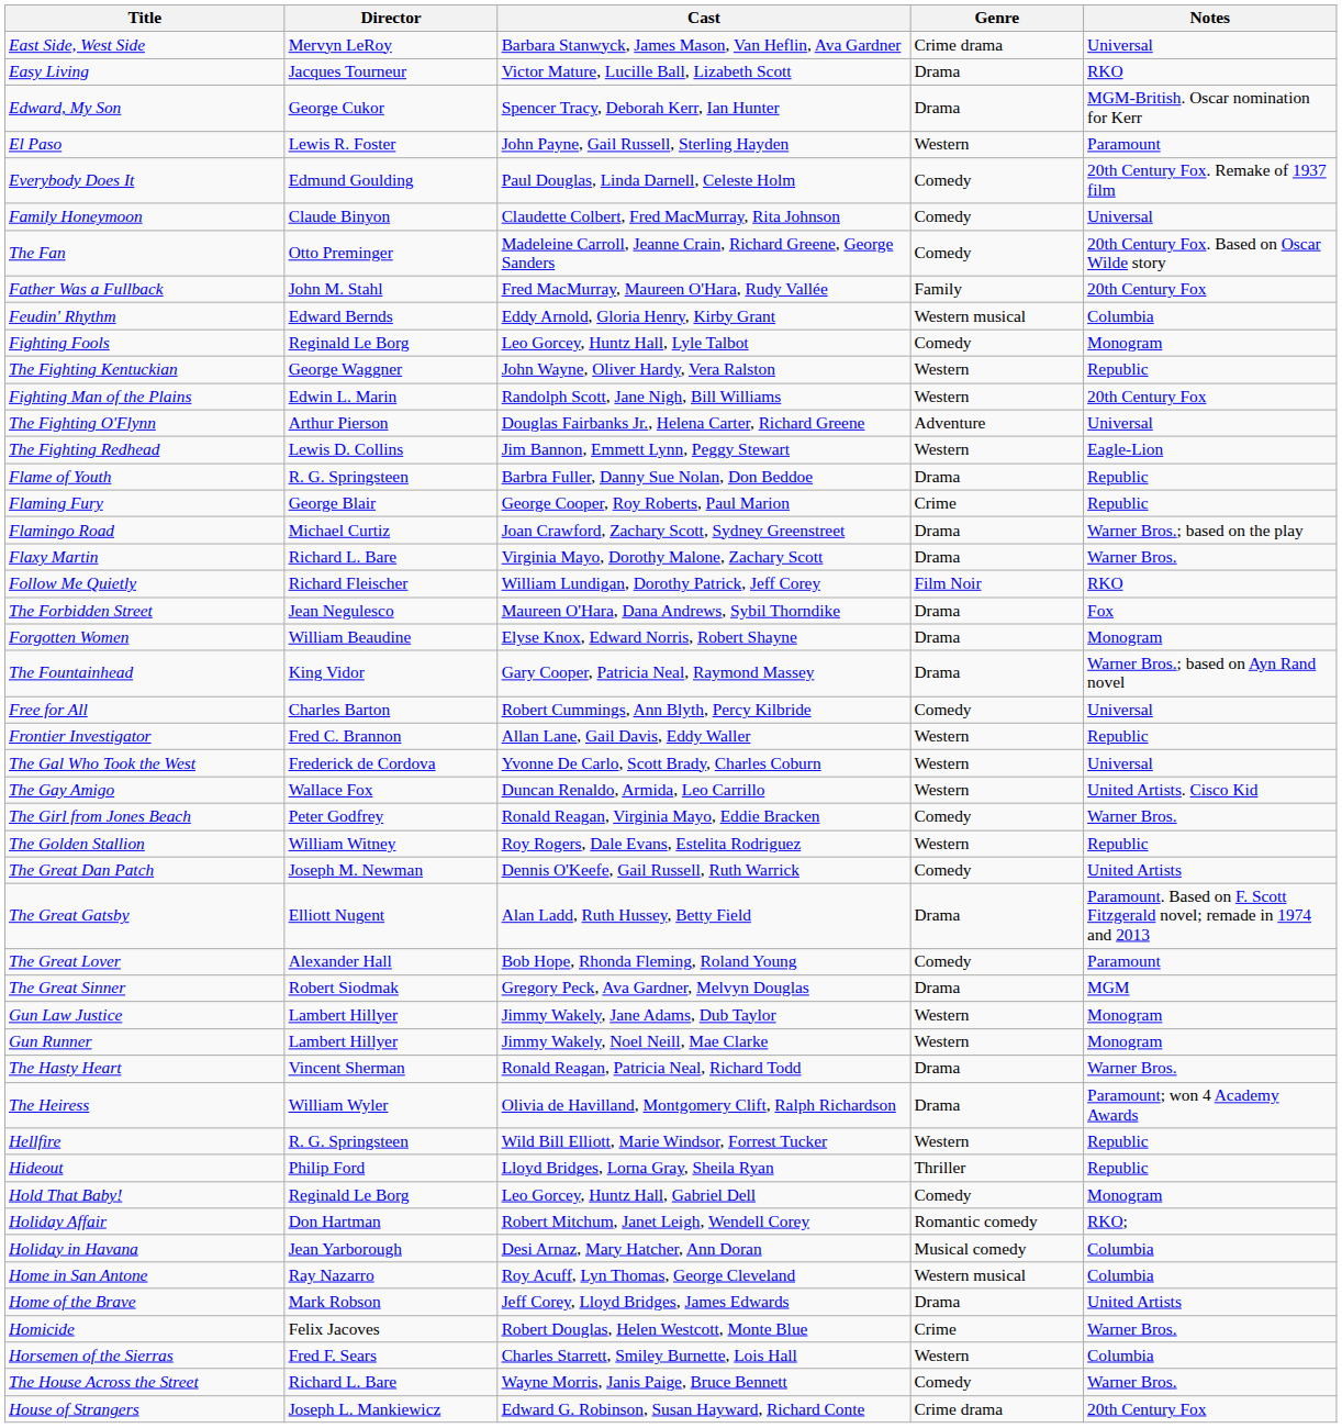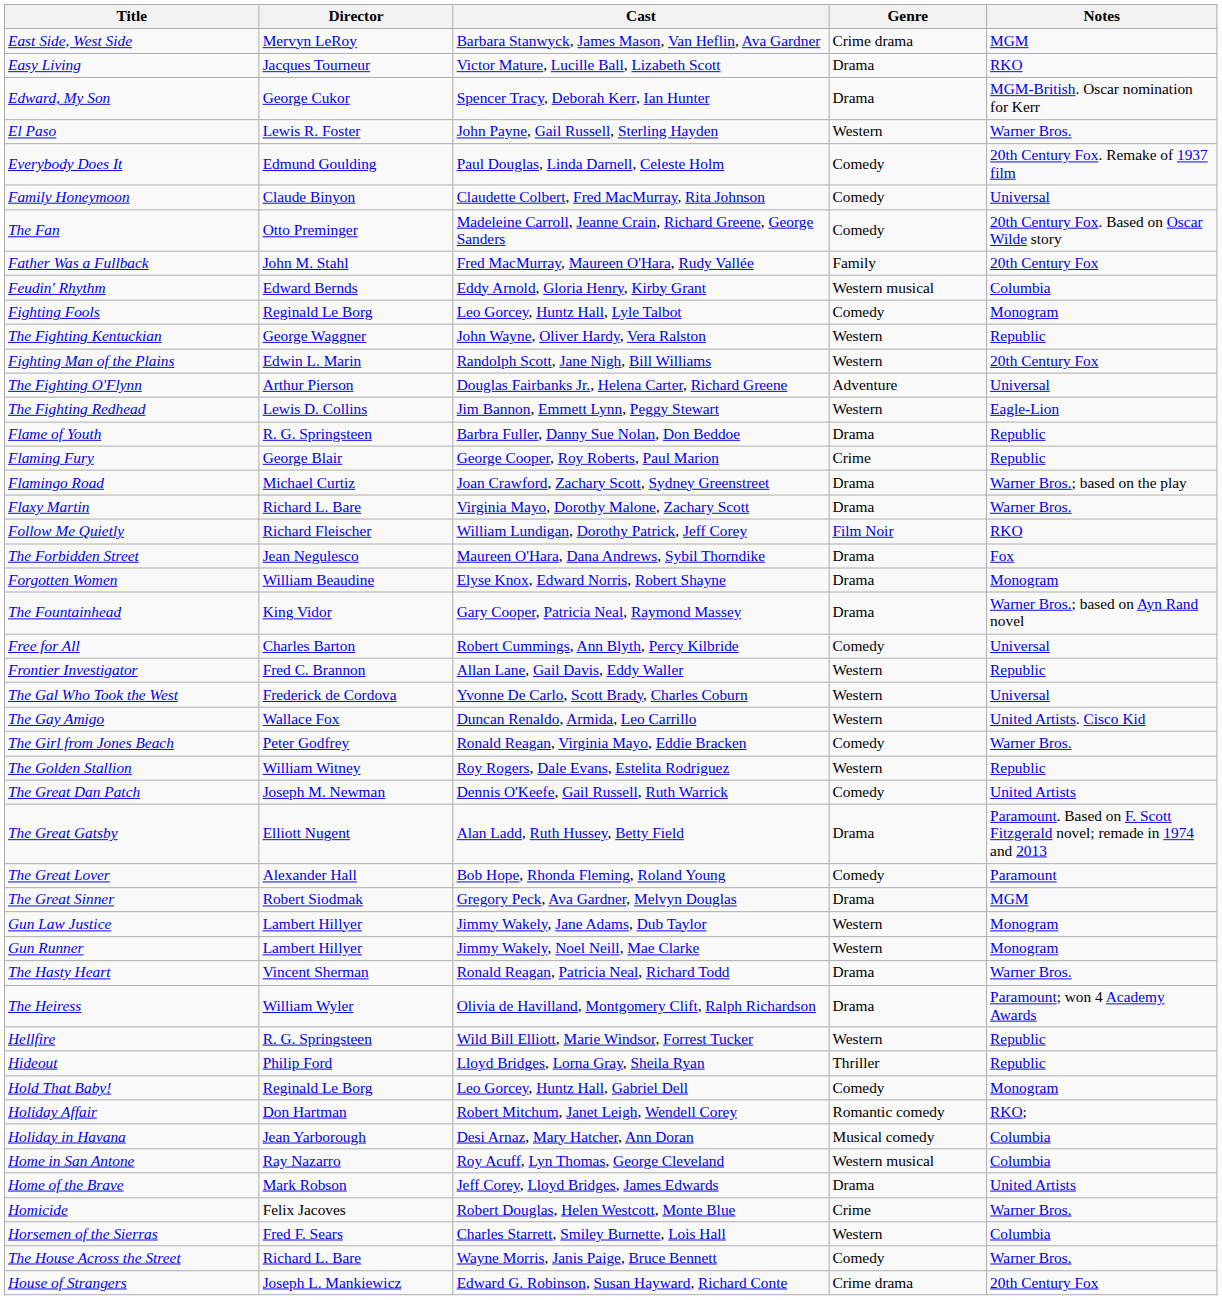East Side, West Side | Notes: Universal -> MGM
El Paso | Notes: Paramount -> Warner Bros.
